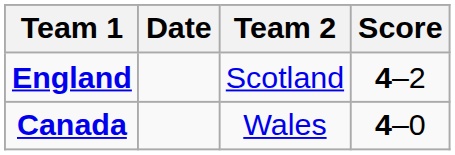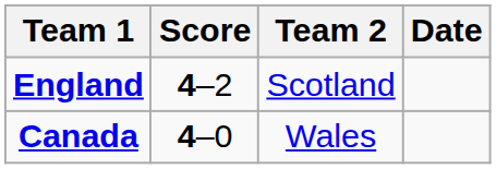columns swapped: Score <-> Date
